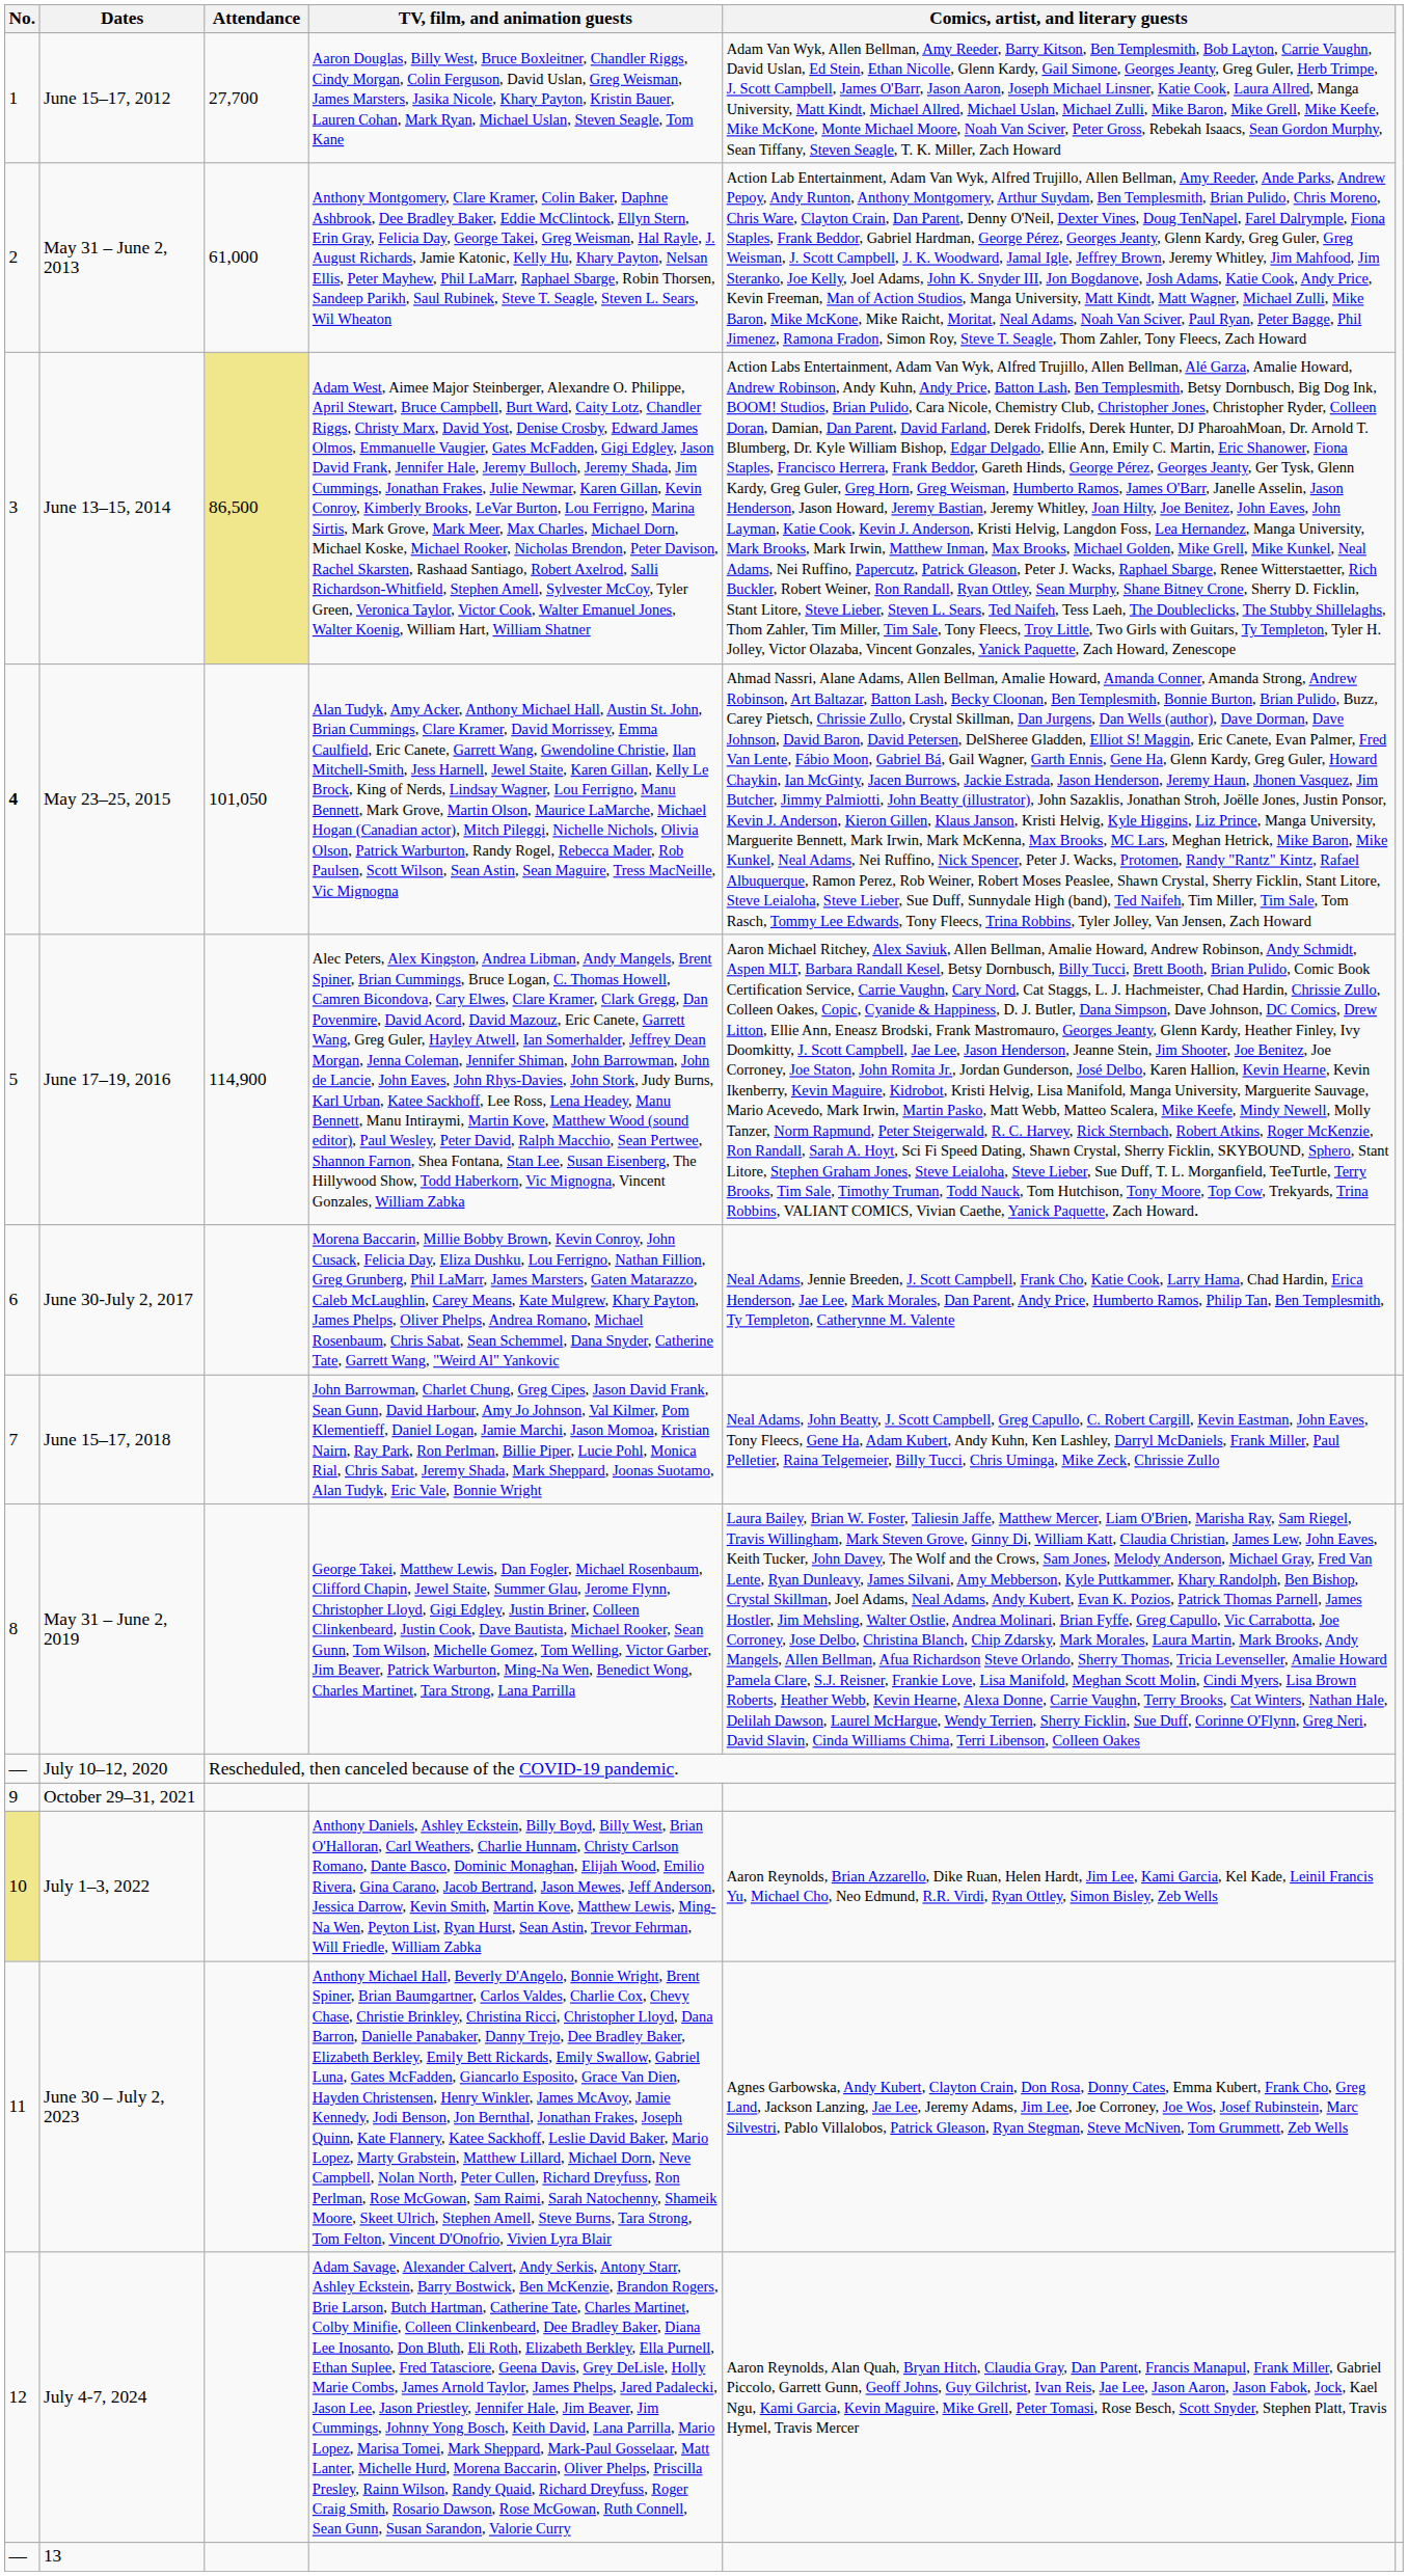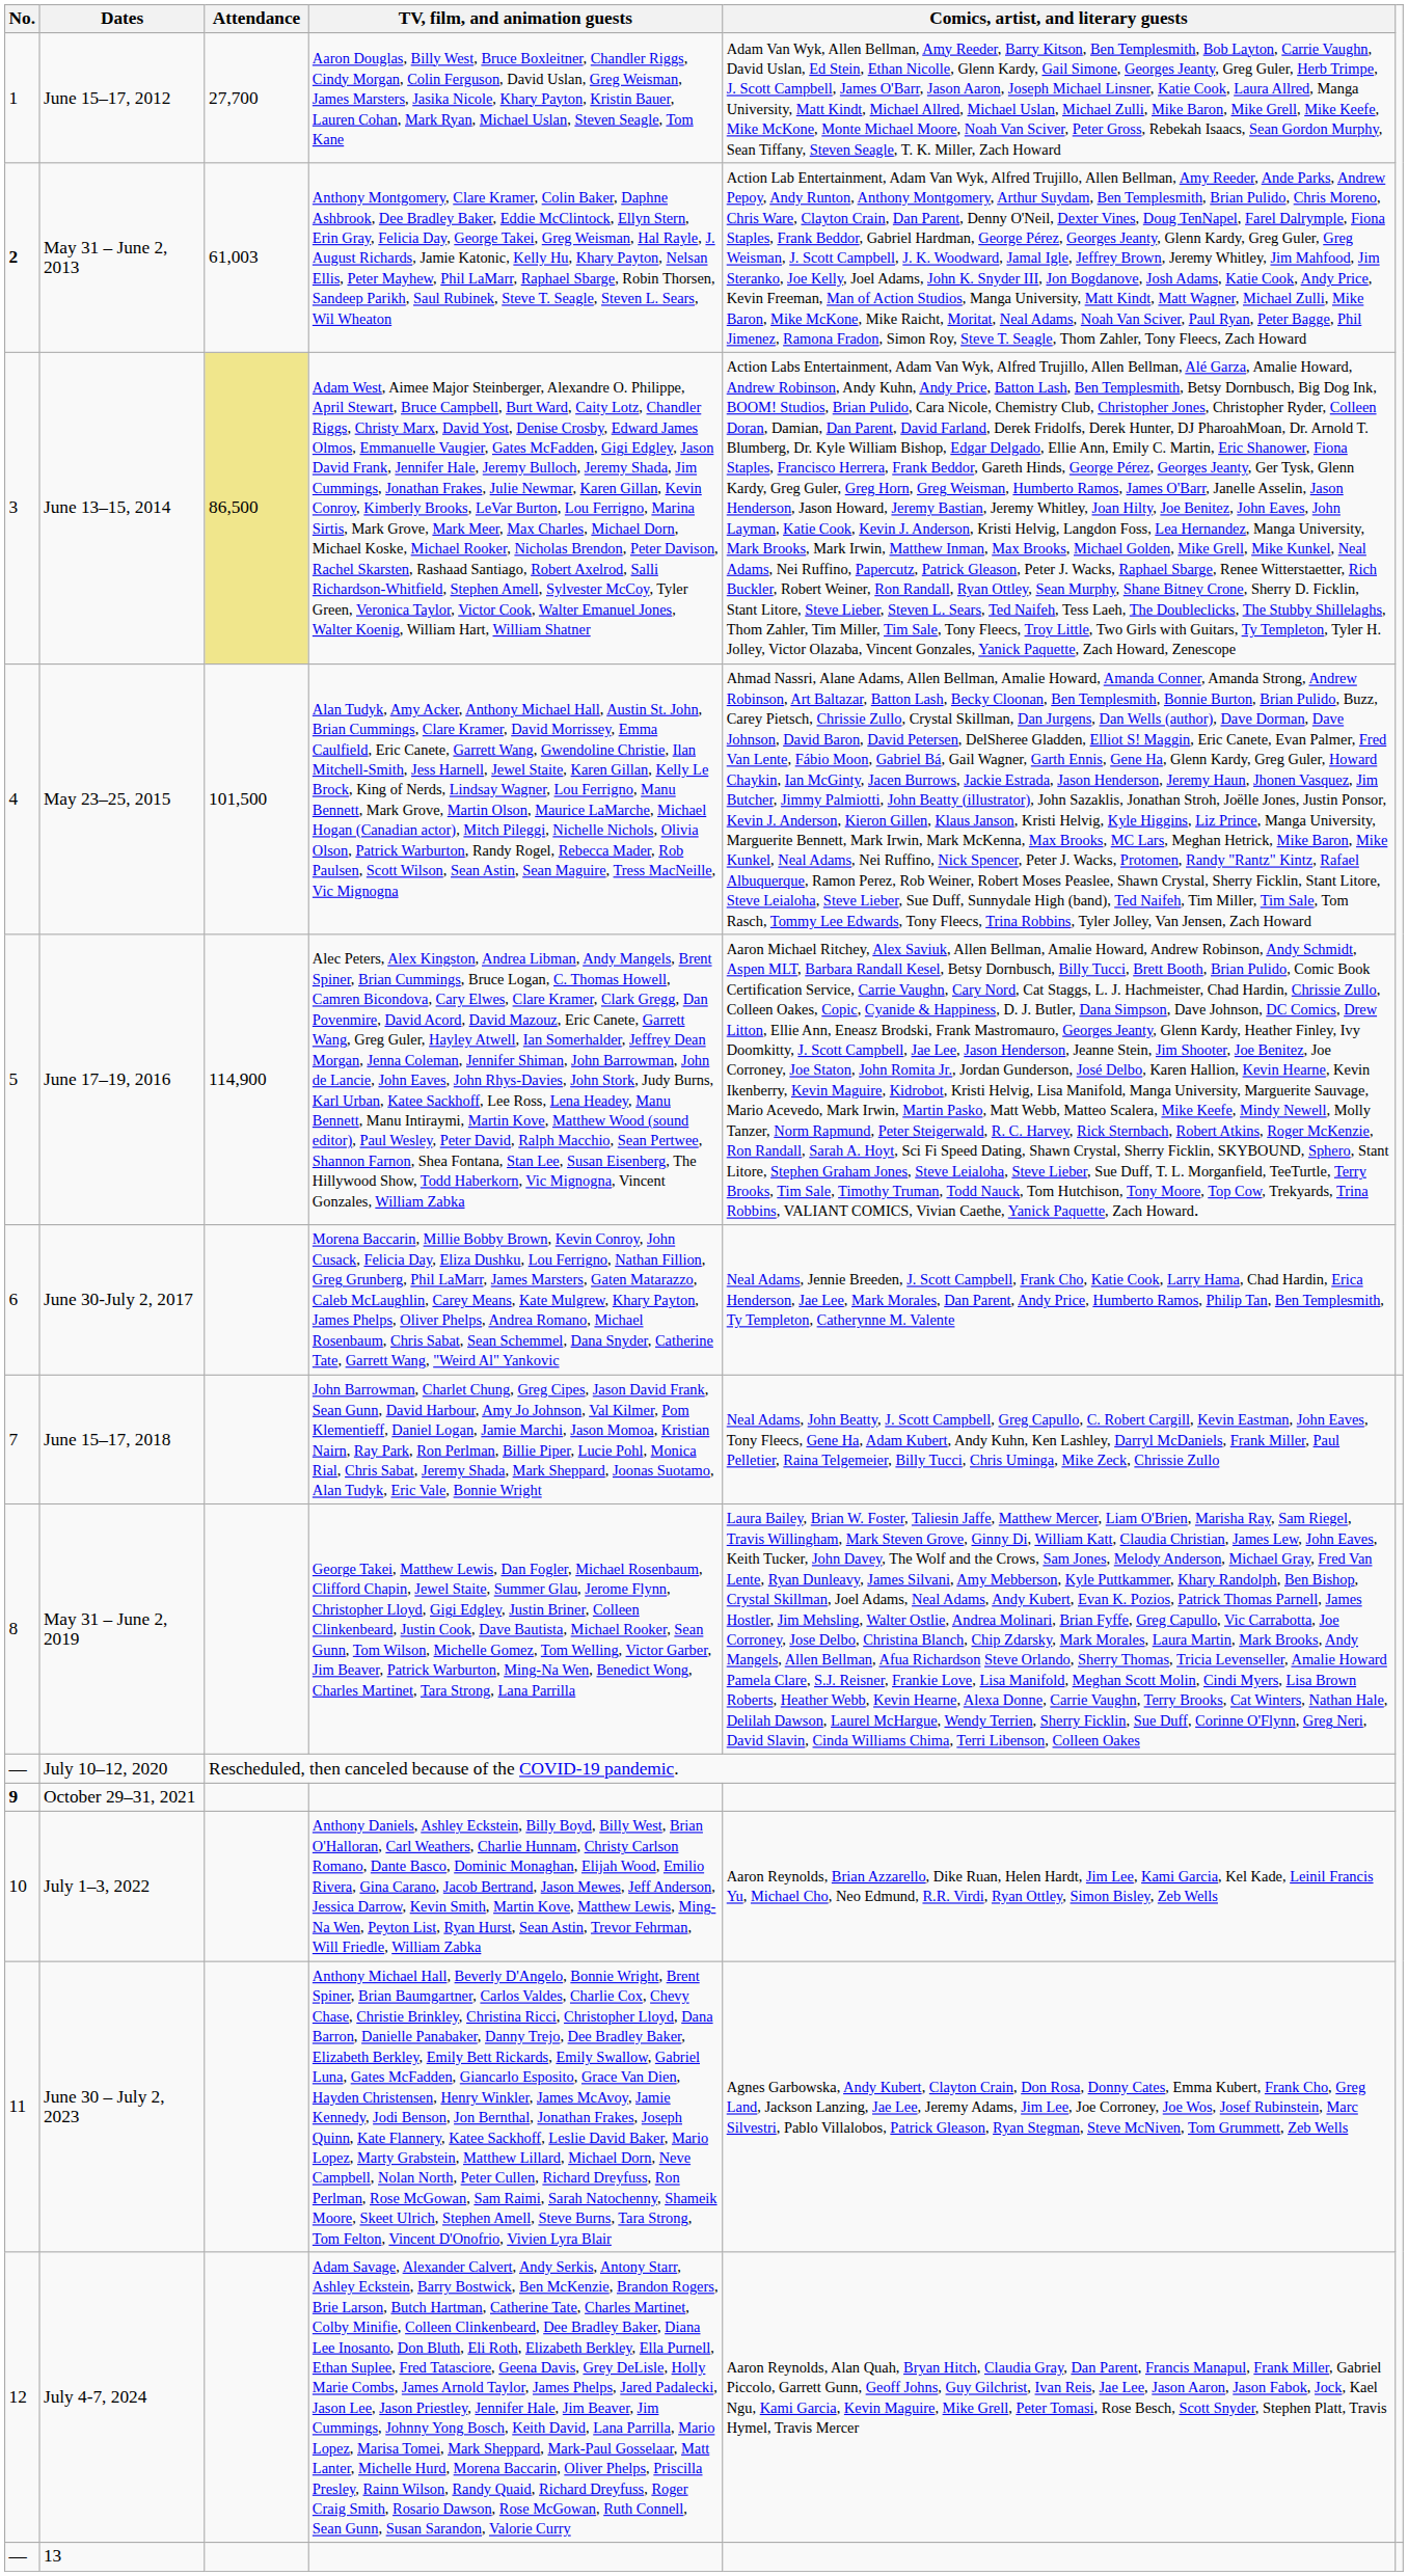May 31 – June 2, 2013 | No.: normal -> bold
May 31 – June 2, 2013 | Attendance: 61,000 -> 61,003
May 23–25, 2015 | No.: bold -> normal
May 23–25, 2015 | Attendance: 101,050 -> 101,500
October 29–31, 2021 | No.: normal -> bold
July 1–3, 2022 | No.: khaki background -> no background
